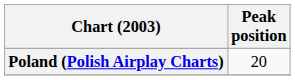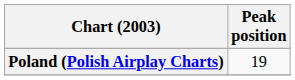Poland (Polish Airplay Charts) | Peak position: 20 -> 19
